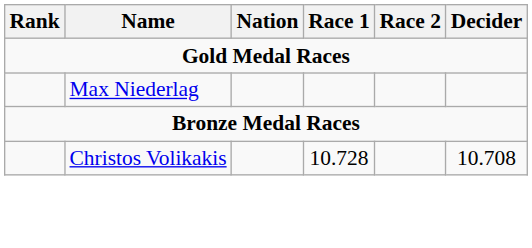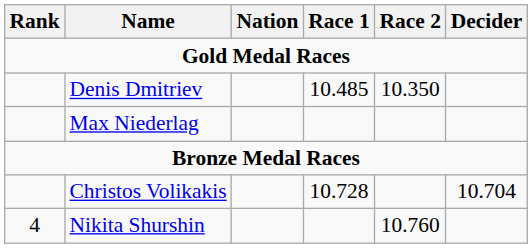+ row: Denis Dmitriev | 10.485 | 10.350
Christos Volikakis | Decider: 10.708 -> 10.704
+ row: 4 | Nikita Shurshin | 10.760
